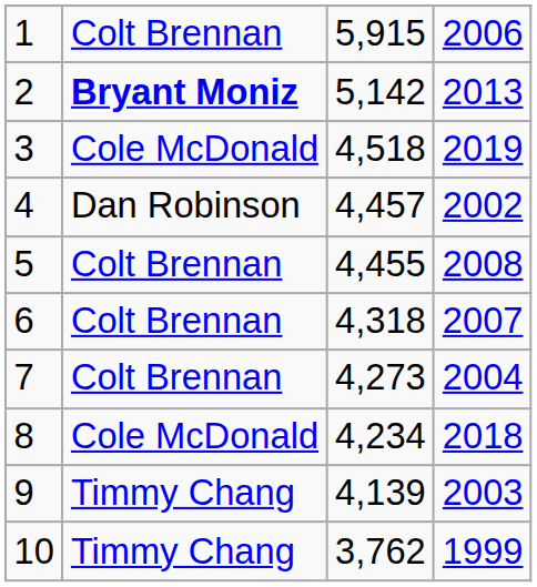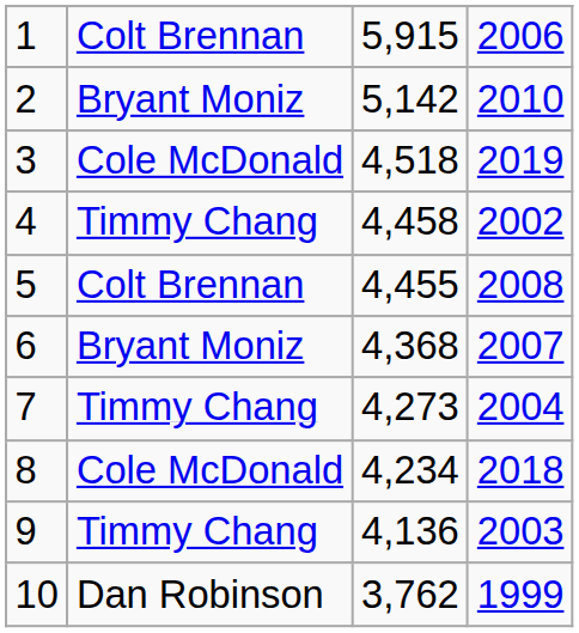2 | column 2: bold -> normal
2 | column 4: 2013 -> 2010
4 | column 2: Dan Robinson -> Timmy Chang
4 | column 3: 4,457 -> 4,458
6 | column 2: Colt Brennan -> Bryant Moniz
6 | column 3: 4,318 -> 4,368
7 | column 2: Colt Brennan -> Timmy Chang
9 | column 3: 4,139 -> 4,136
10 | column 2: Timmy Chang -> Dan Robinson
